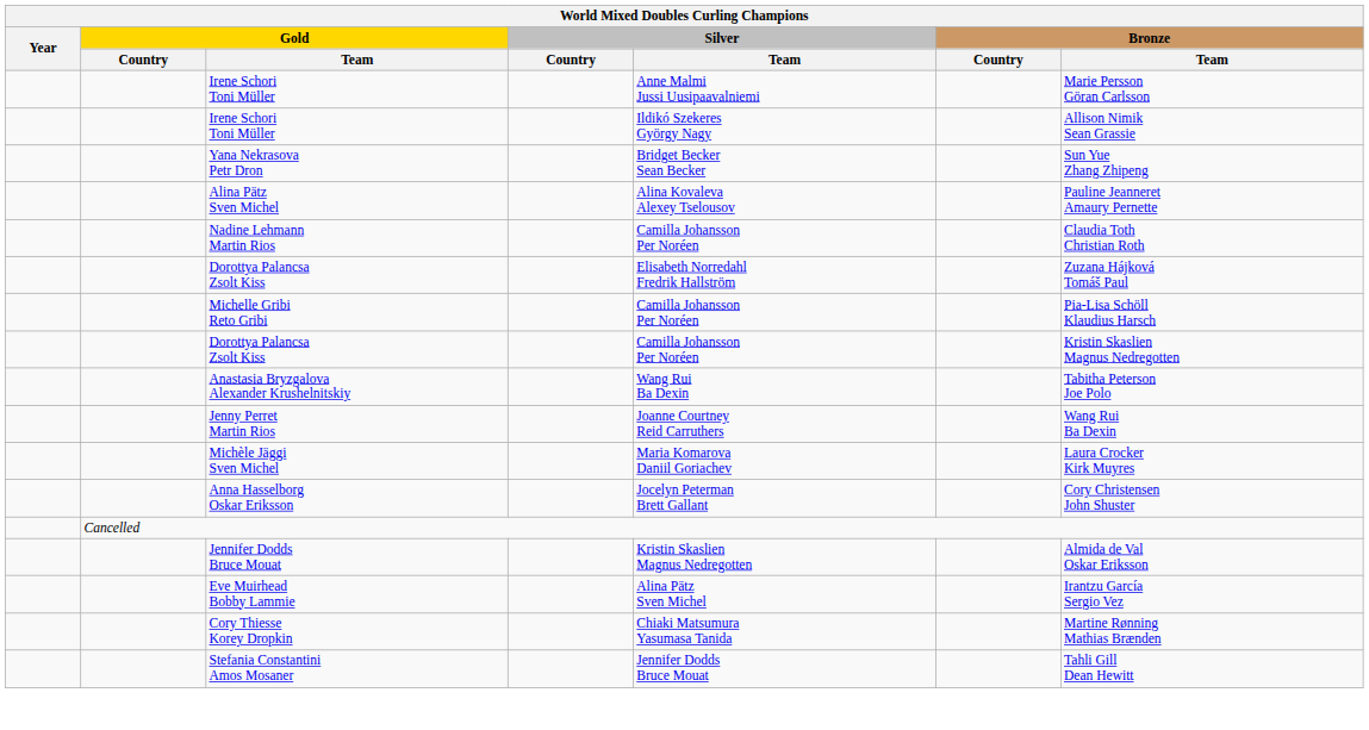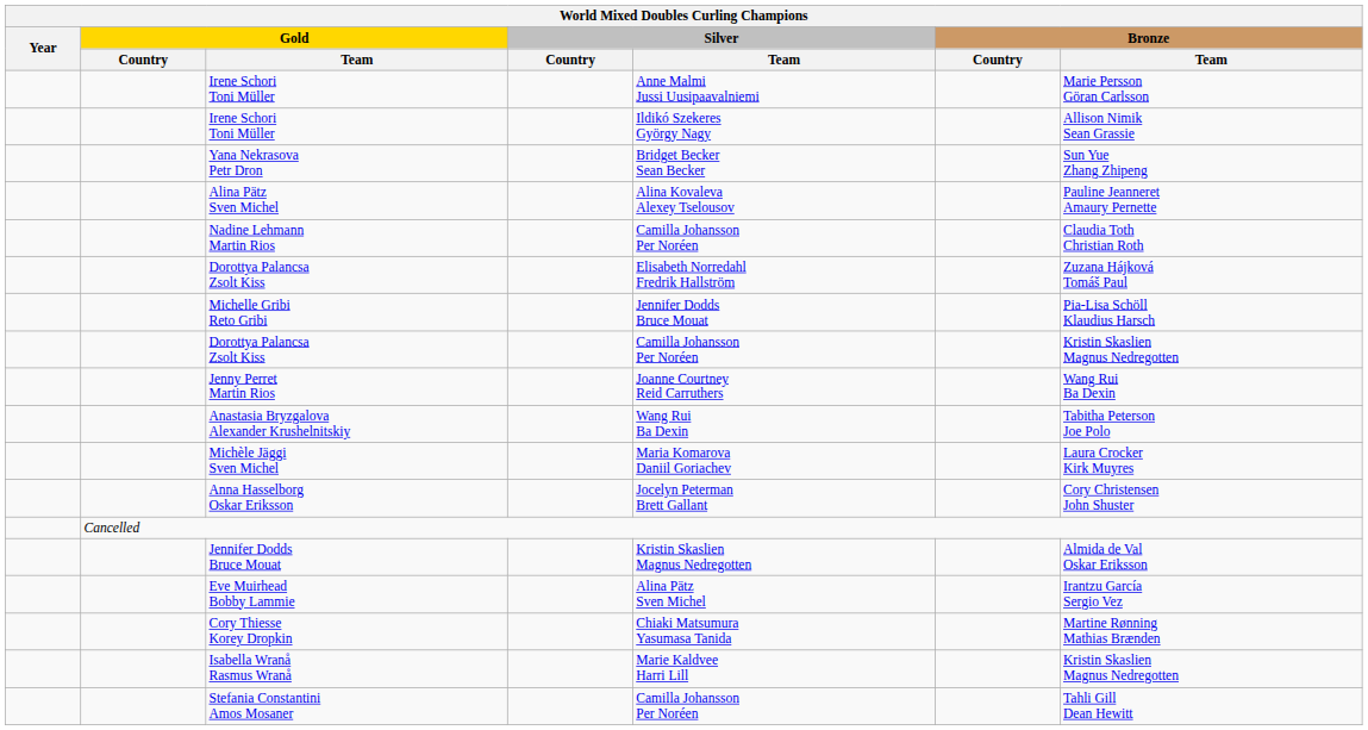Michelle Gribi Reto Gribi | Silver / Team: Camilla Johansson Per Noréen -> Jennifer Dodds Bruce Mouat
rows swapped: Anastasia Bryzgalova Alexander Krushelnitskiy <-> Jenny Perret Martin Rios
+ row: Isabella Wranå Rasmus Wranå | Marie Kaldvee Harri Lill | Kristin Skaslien Magnus Nedregotten
Stefania Constantini Amos Mosaner | Silver / Team: Jennifer Dodds Bruce Mouat -> Camilla Johansson Per Noréen
